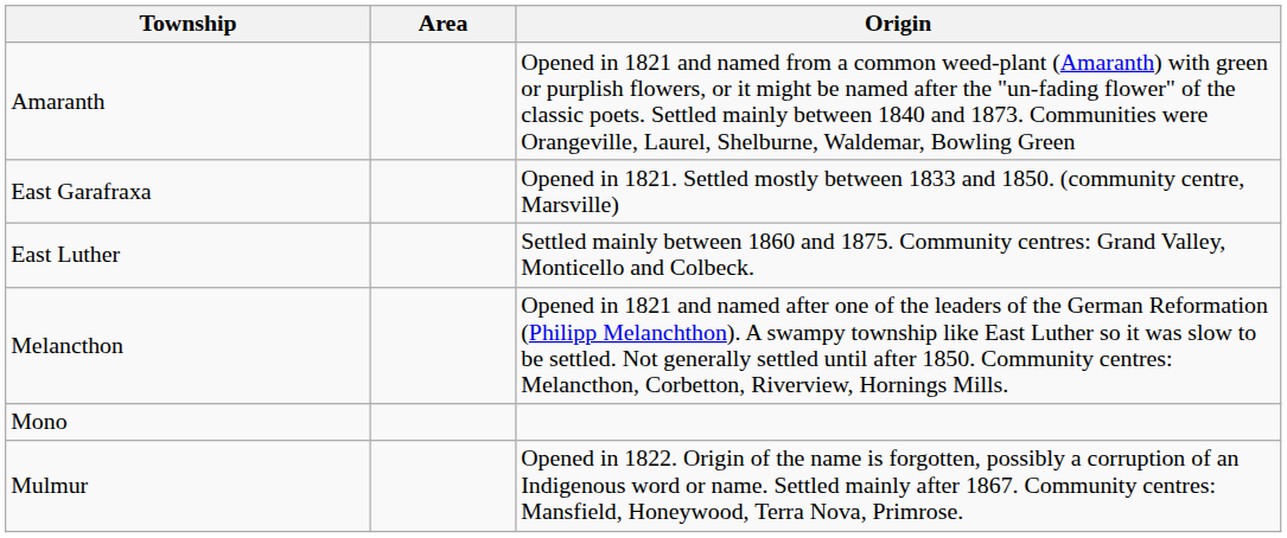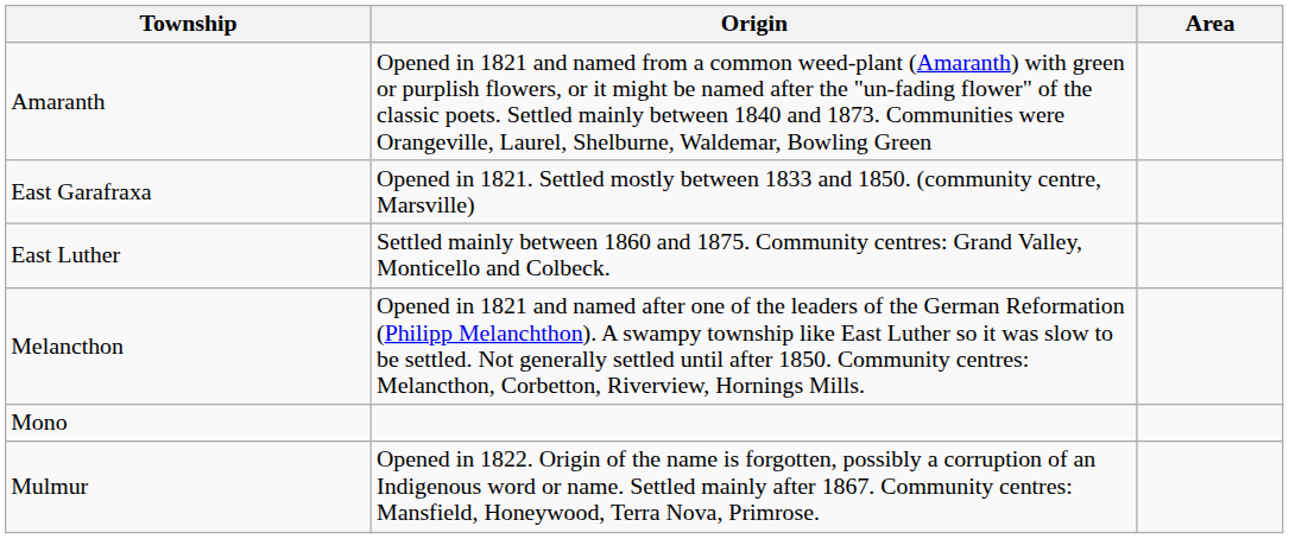columns swapped: Area <-> Origin
